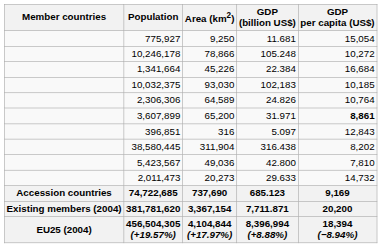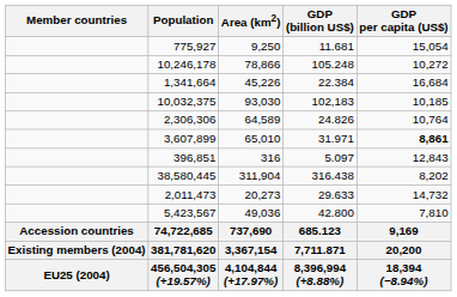3,607,899 | Area (km2): 65,200 -> 65,010
rows swapped: 5,423,567 <-> 2,011,473
